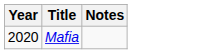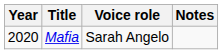+ column: Voice role | Sarah Angelo
